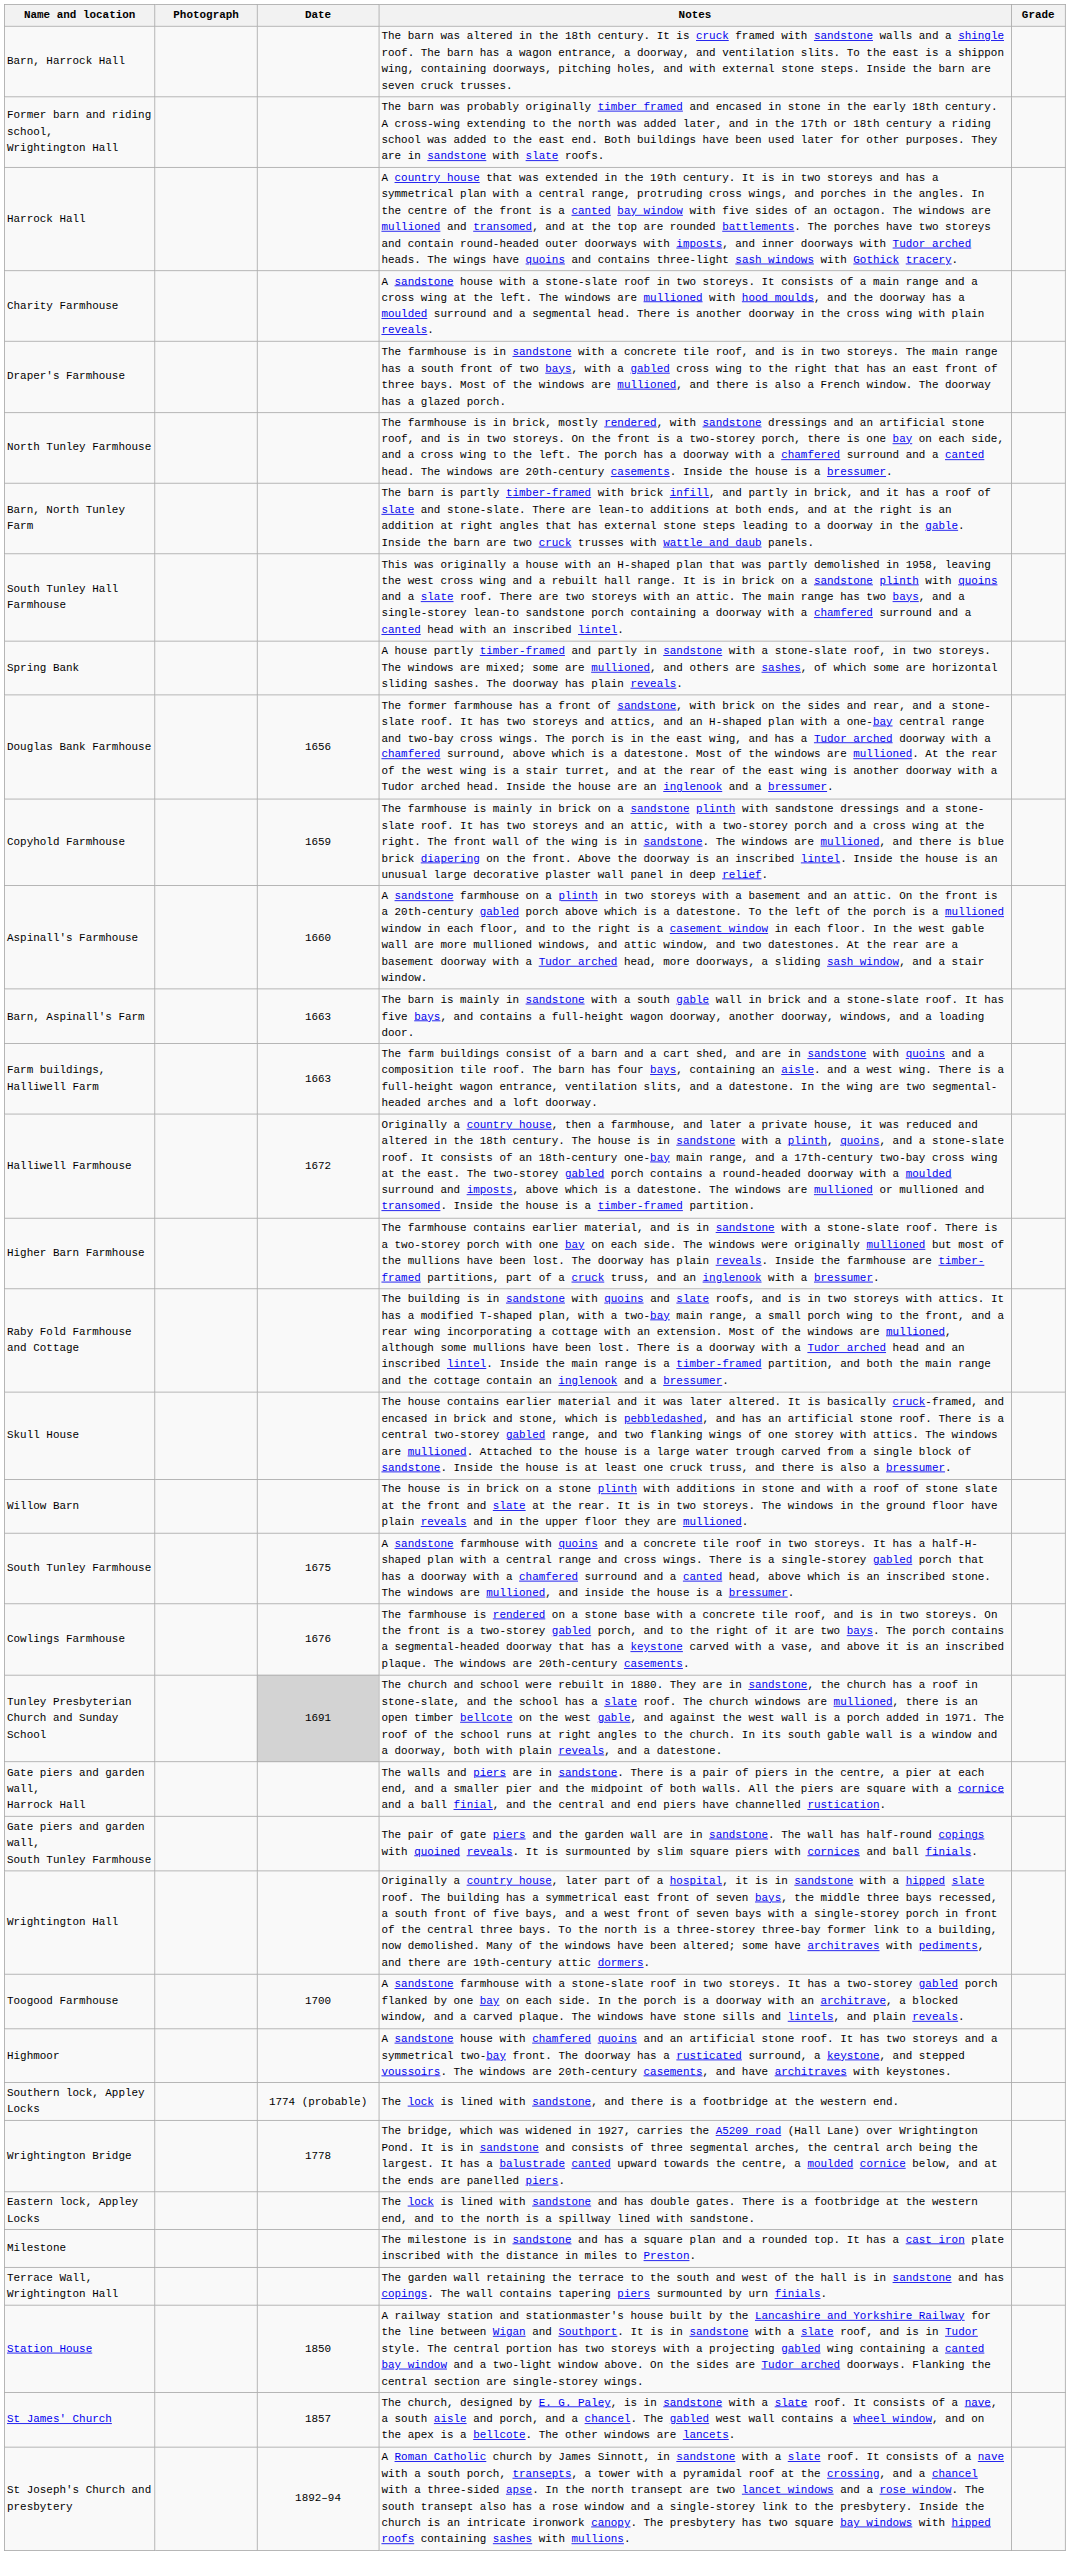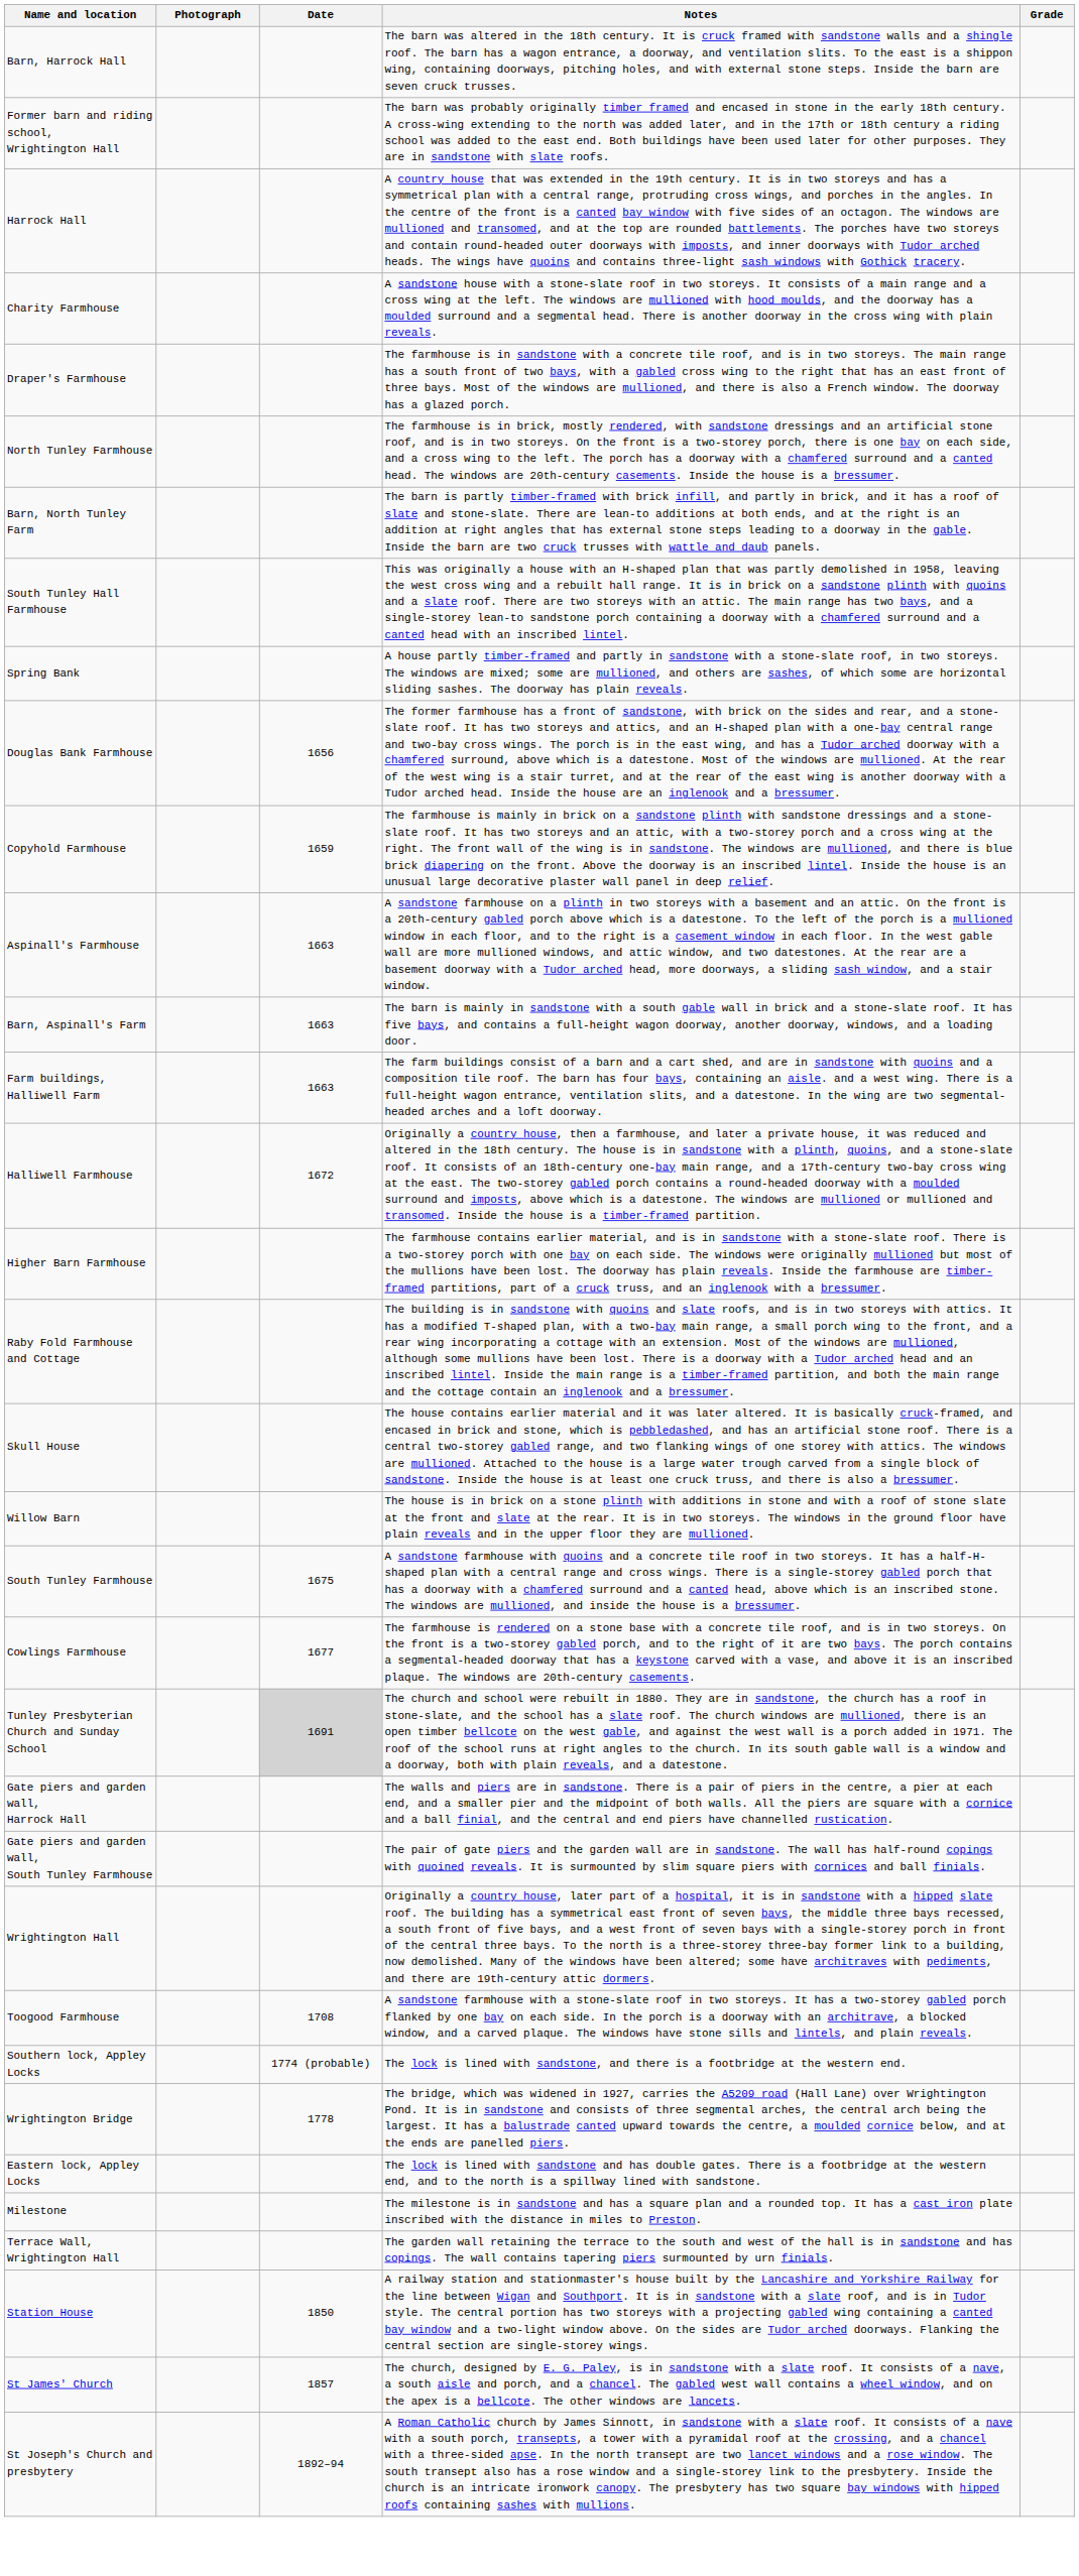Aspinall's Farmhouse | Date: 1660 -> 1663
Cowlings Farmhouse | Date: 1676 -> 1677
Toogood Farmhouse | Date: 1700 -> 1708
- row: Highmoor | A sandstone house with chamfered quoins and an artificial stone roof. It has two storeys and a symmetrical two-bay front. The doorway has a rusticated surround, a keystone, and stepped voussoirs. The windows are 20th-century casements, and have architraves with keystones.
